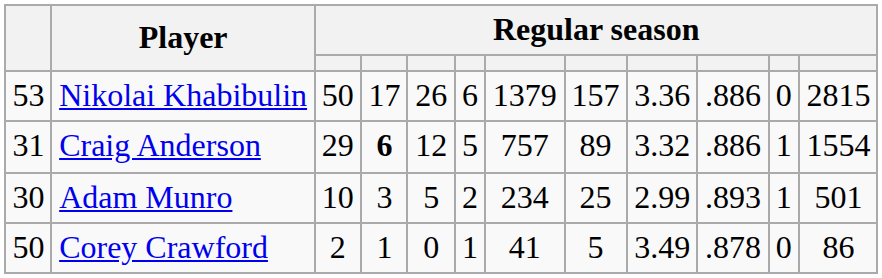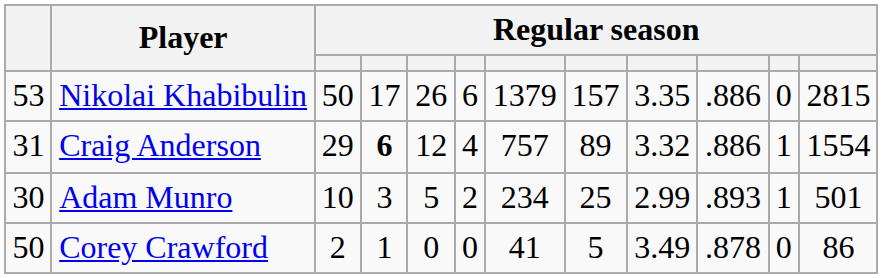Nikolai Khabibulin | column 9: 3.36 -> 3.35
Craig Anderson | column 6: 5 -> 4
Corey Crawford | column 6: 1 -> 0
